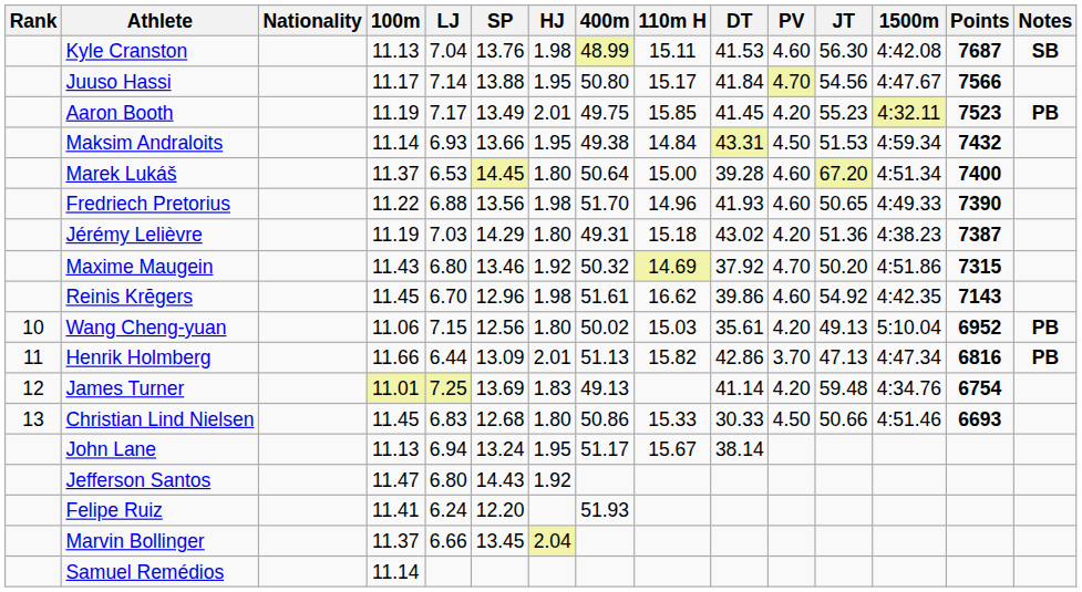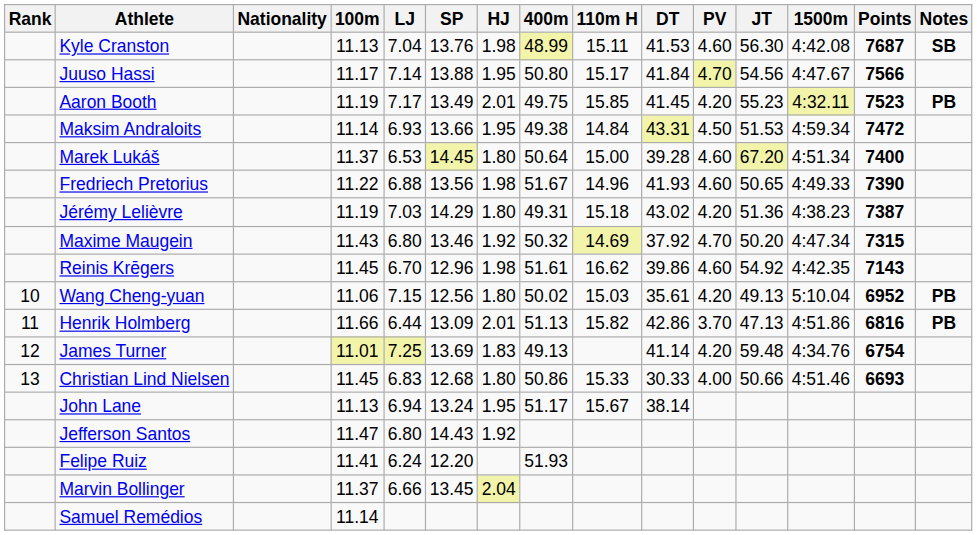Maksim Andraloits | Points: 7432 -> 7472
Fredriech Pretorius | 400m: 51.70 -> 51.67
Maxime Maugein | 1500m: 4:51.86 -> 4:47.34
Henrik Holmberg | 1500m: 4:47.34 -> 4:51.86
Christian Lind Nielsen | PV: 4.50 -> 4.00
